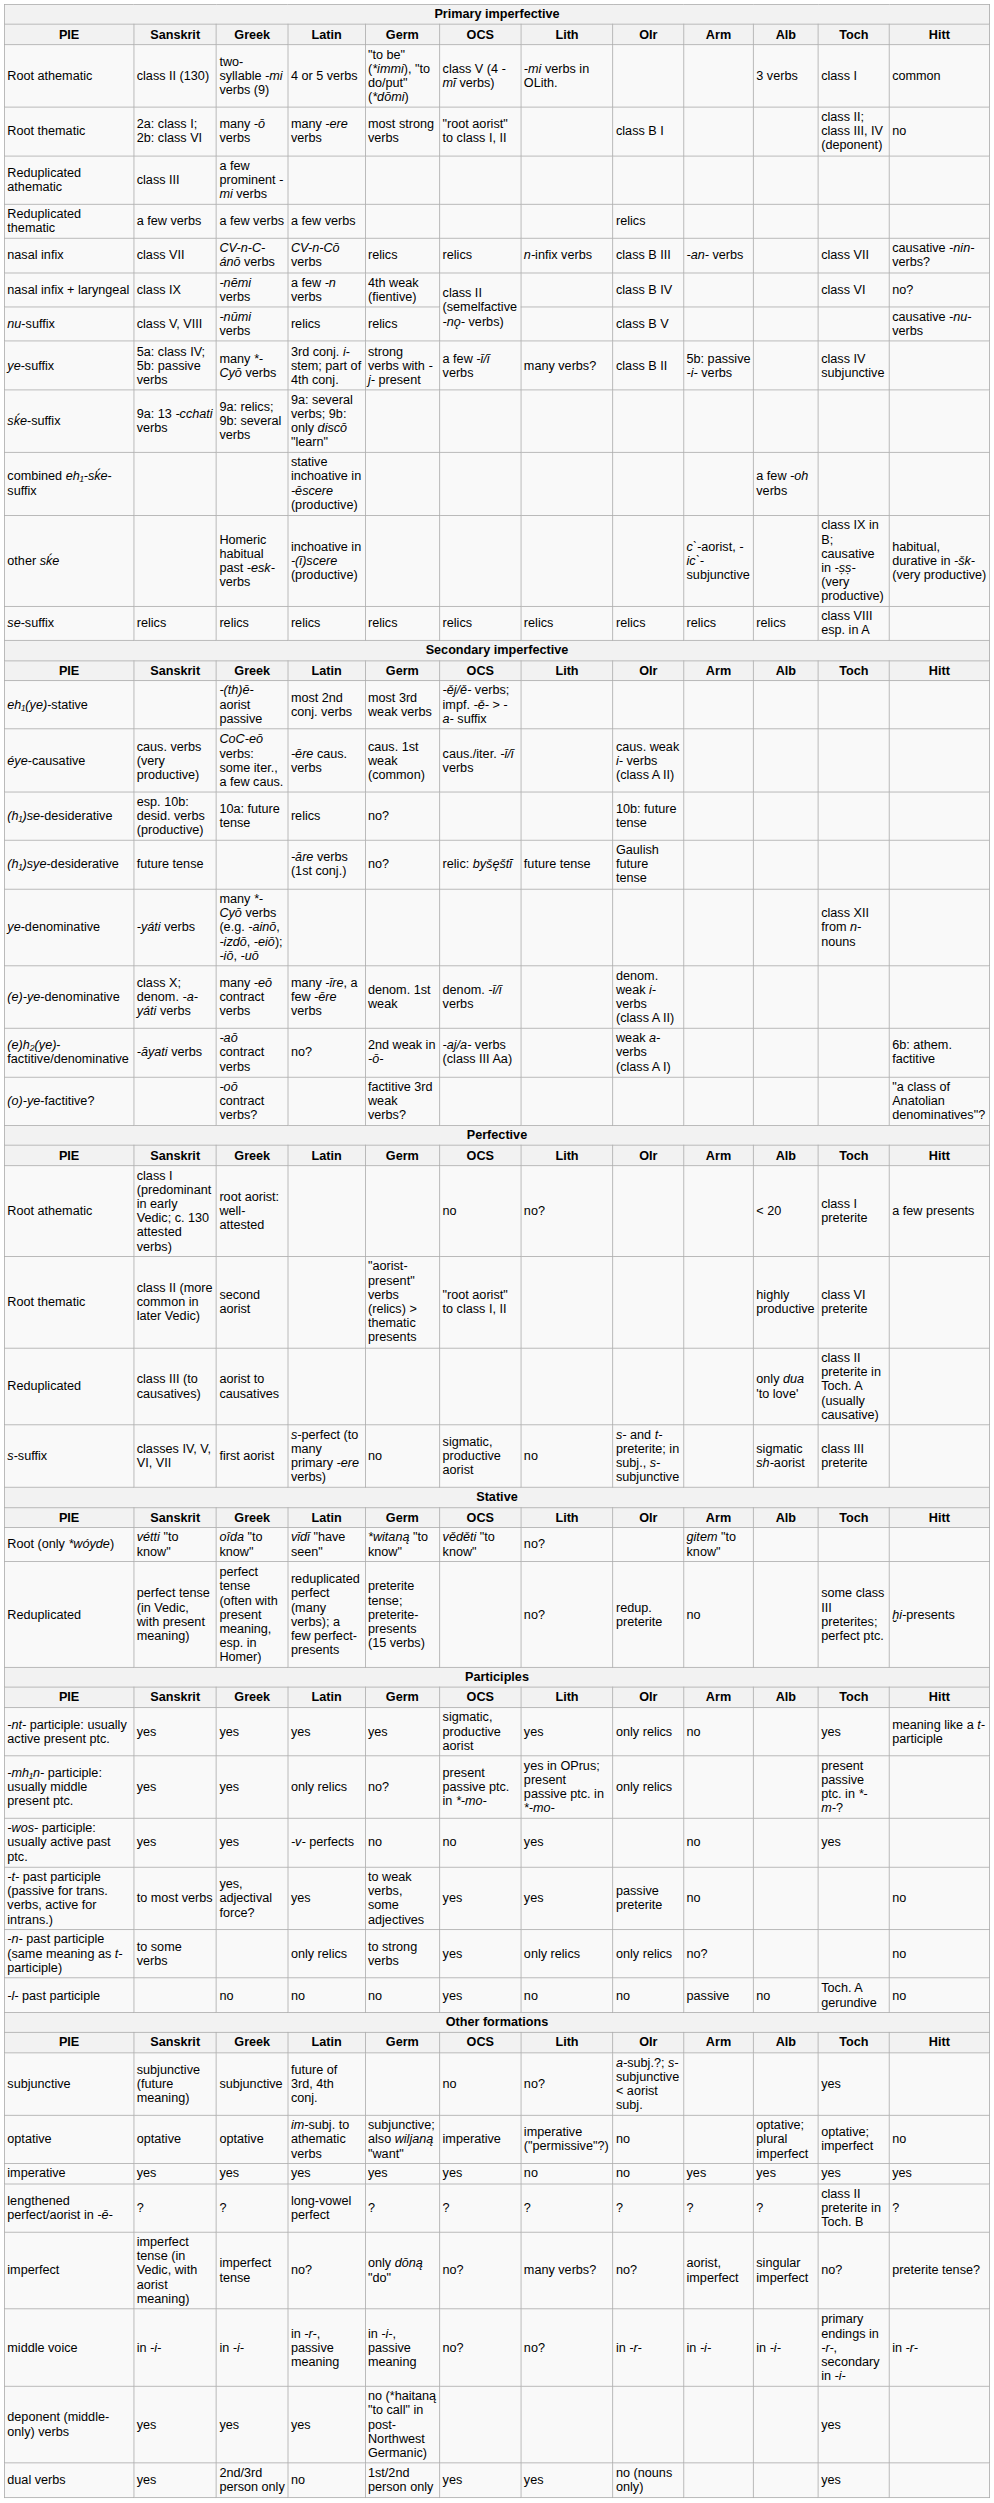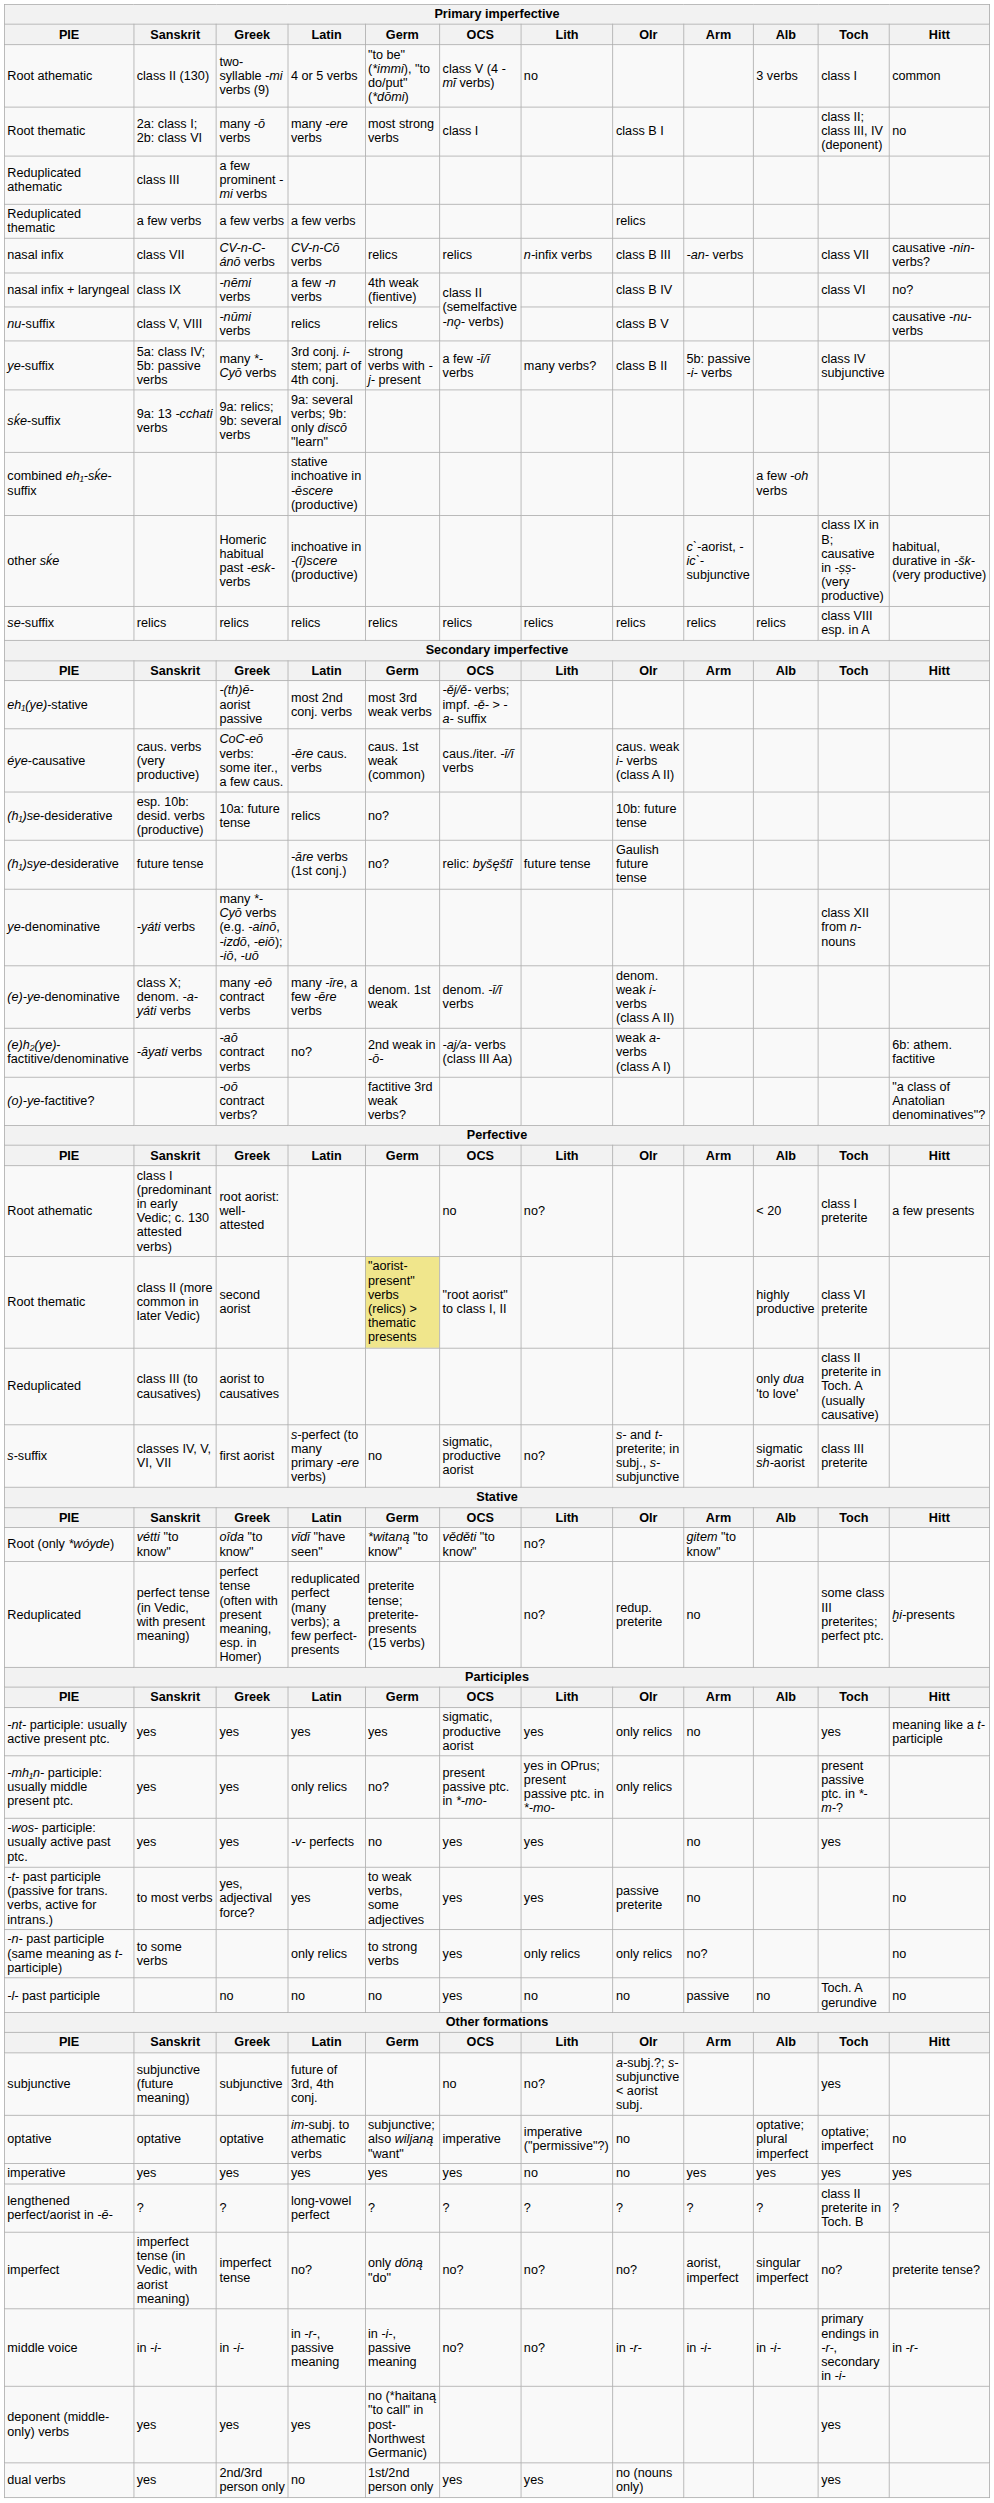Root athematic / two-syllable -mi verbs (9) | Lith: -mi verbs in OLith. -> no
Root thematic / many -ō verbs | OCS: "root aorist" to class I, II -> class I
Root thematic / second aorist | Germ: no background -> khaki background
s-suffix | Lith: no -> no?
-wos- participle: usually active past ptc. | OCS: no -> yes
imperfect | Lith: many verbs? -> no?
